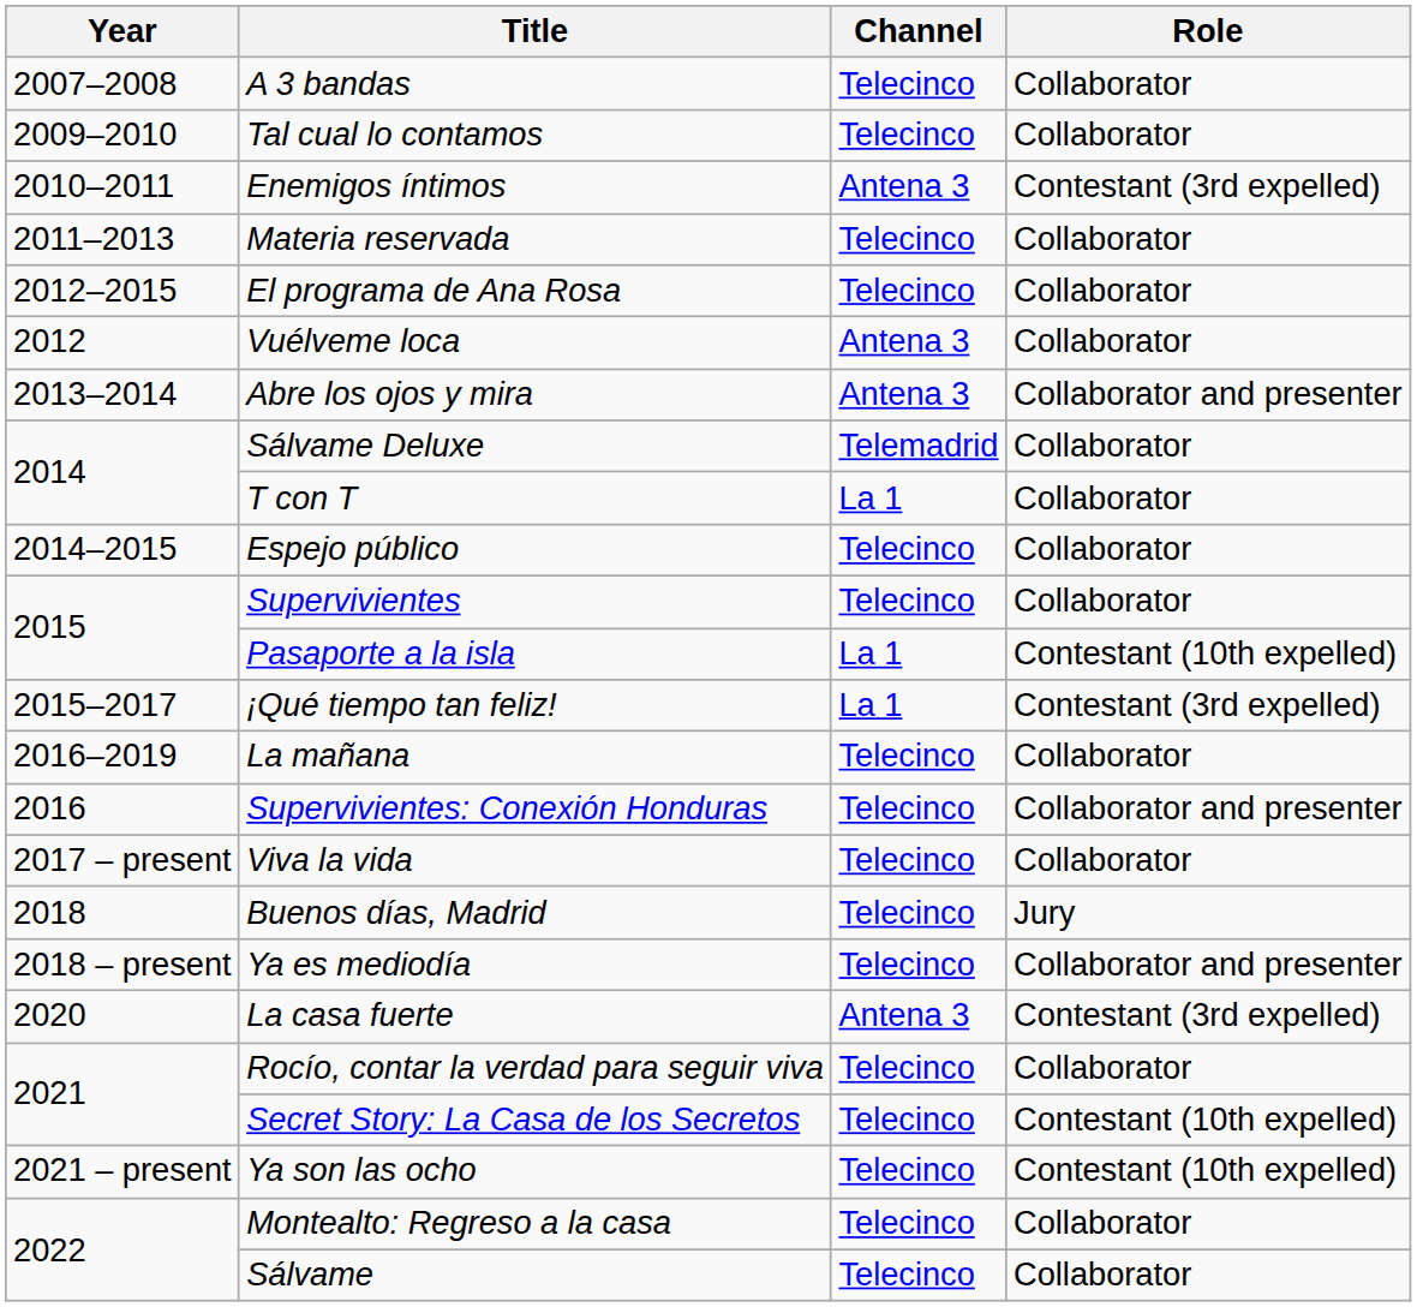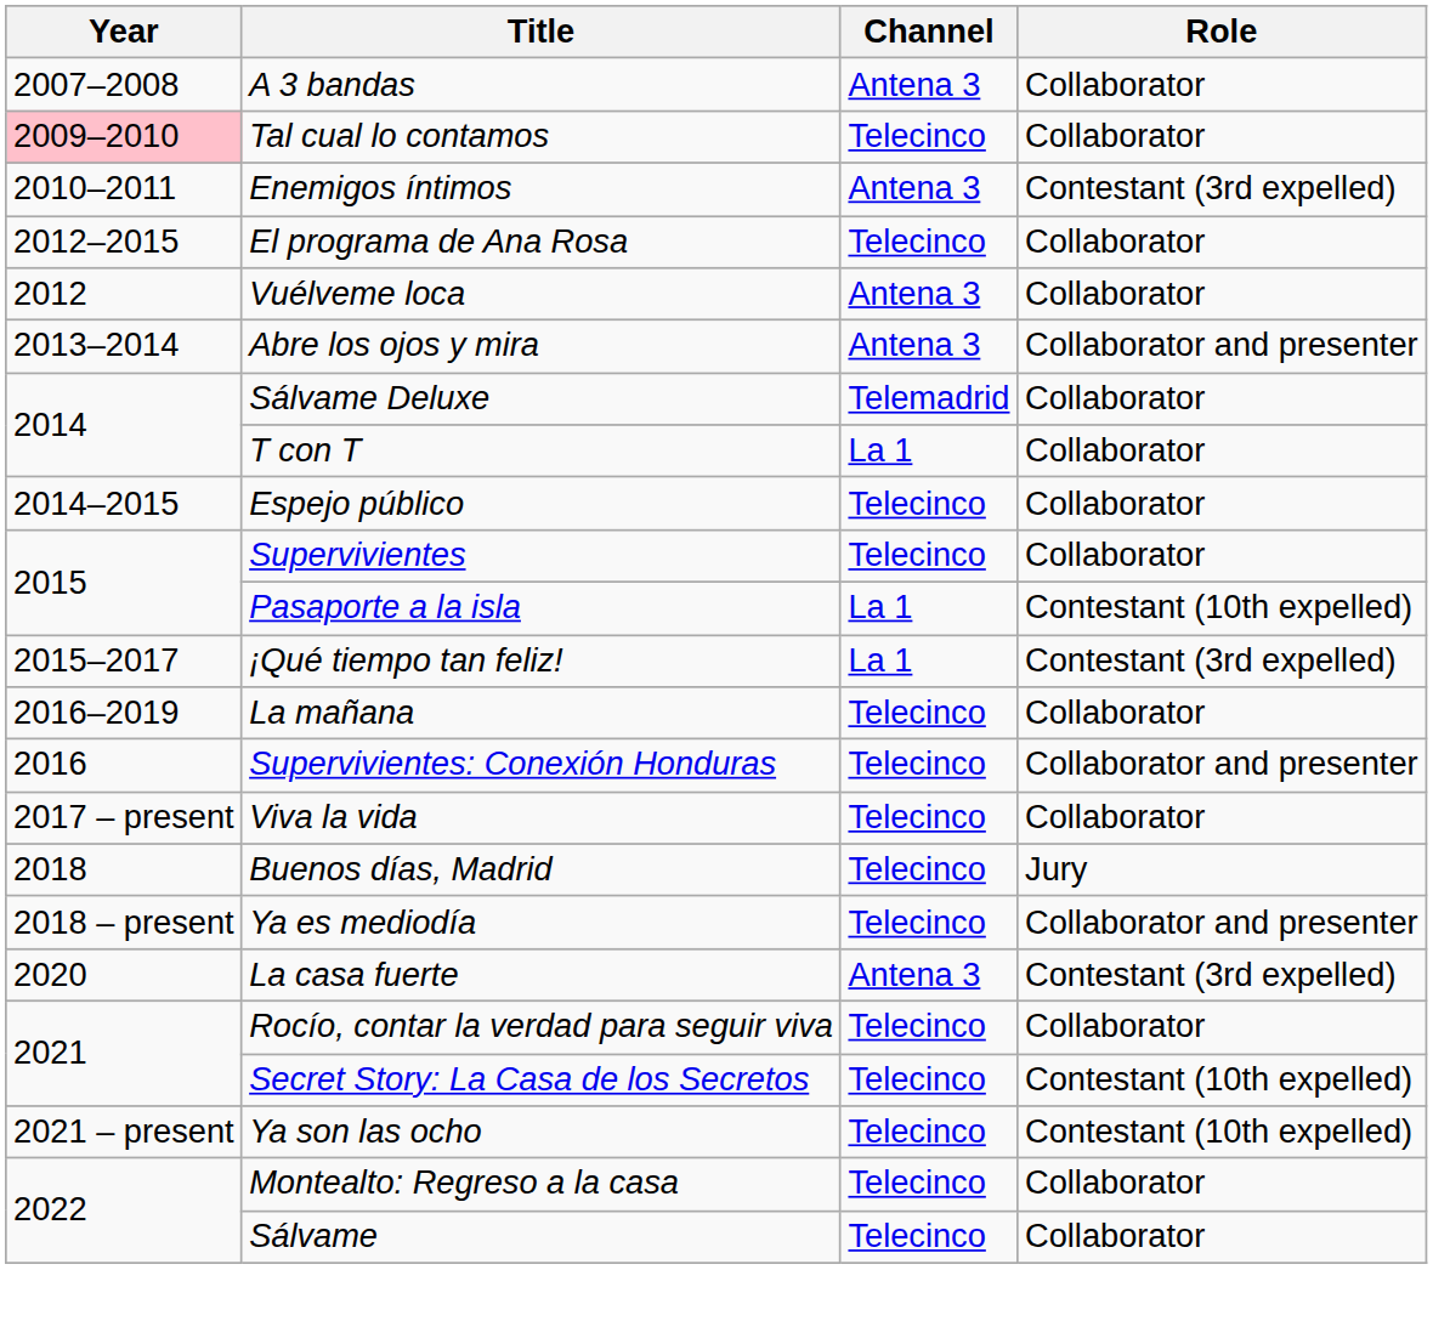A 3 bandas | Channel: Telecinco -> Antena 3
Tal cual lo contamos | Year: no background -> pink background
- row: 2011–2013 | Materia reservada | Telecinco | Collaborator
